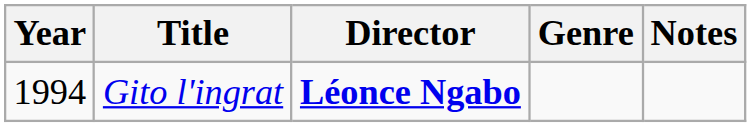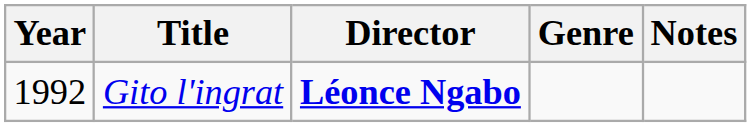Gito l'ingrat | Year: 1994 -> 1992
